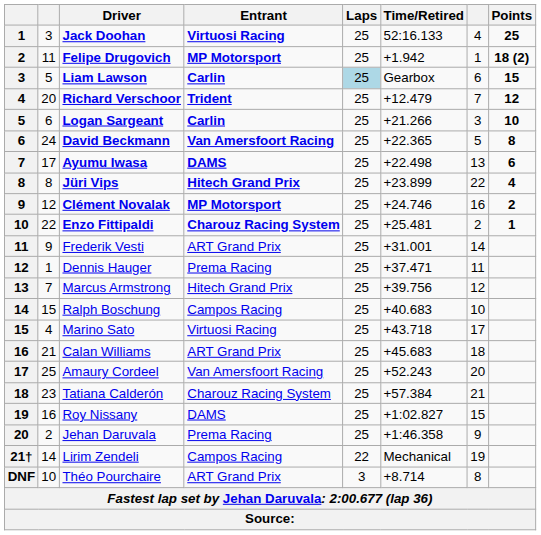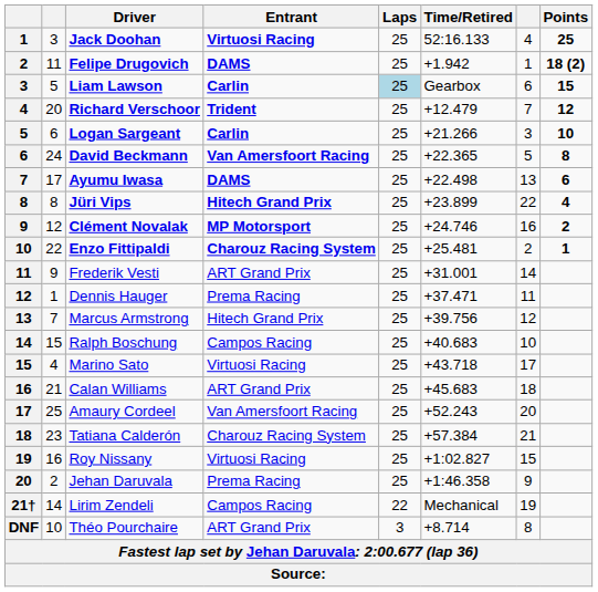Felipe Drugovich | Entrant: MP Motorsport -> DAMS
Roy Nissany | Entrant: DAMS -> Virtuosi Racing
